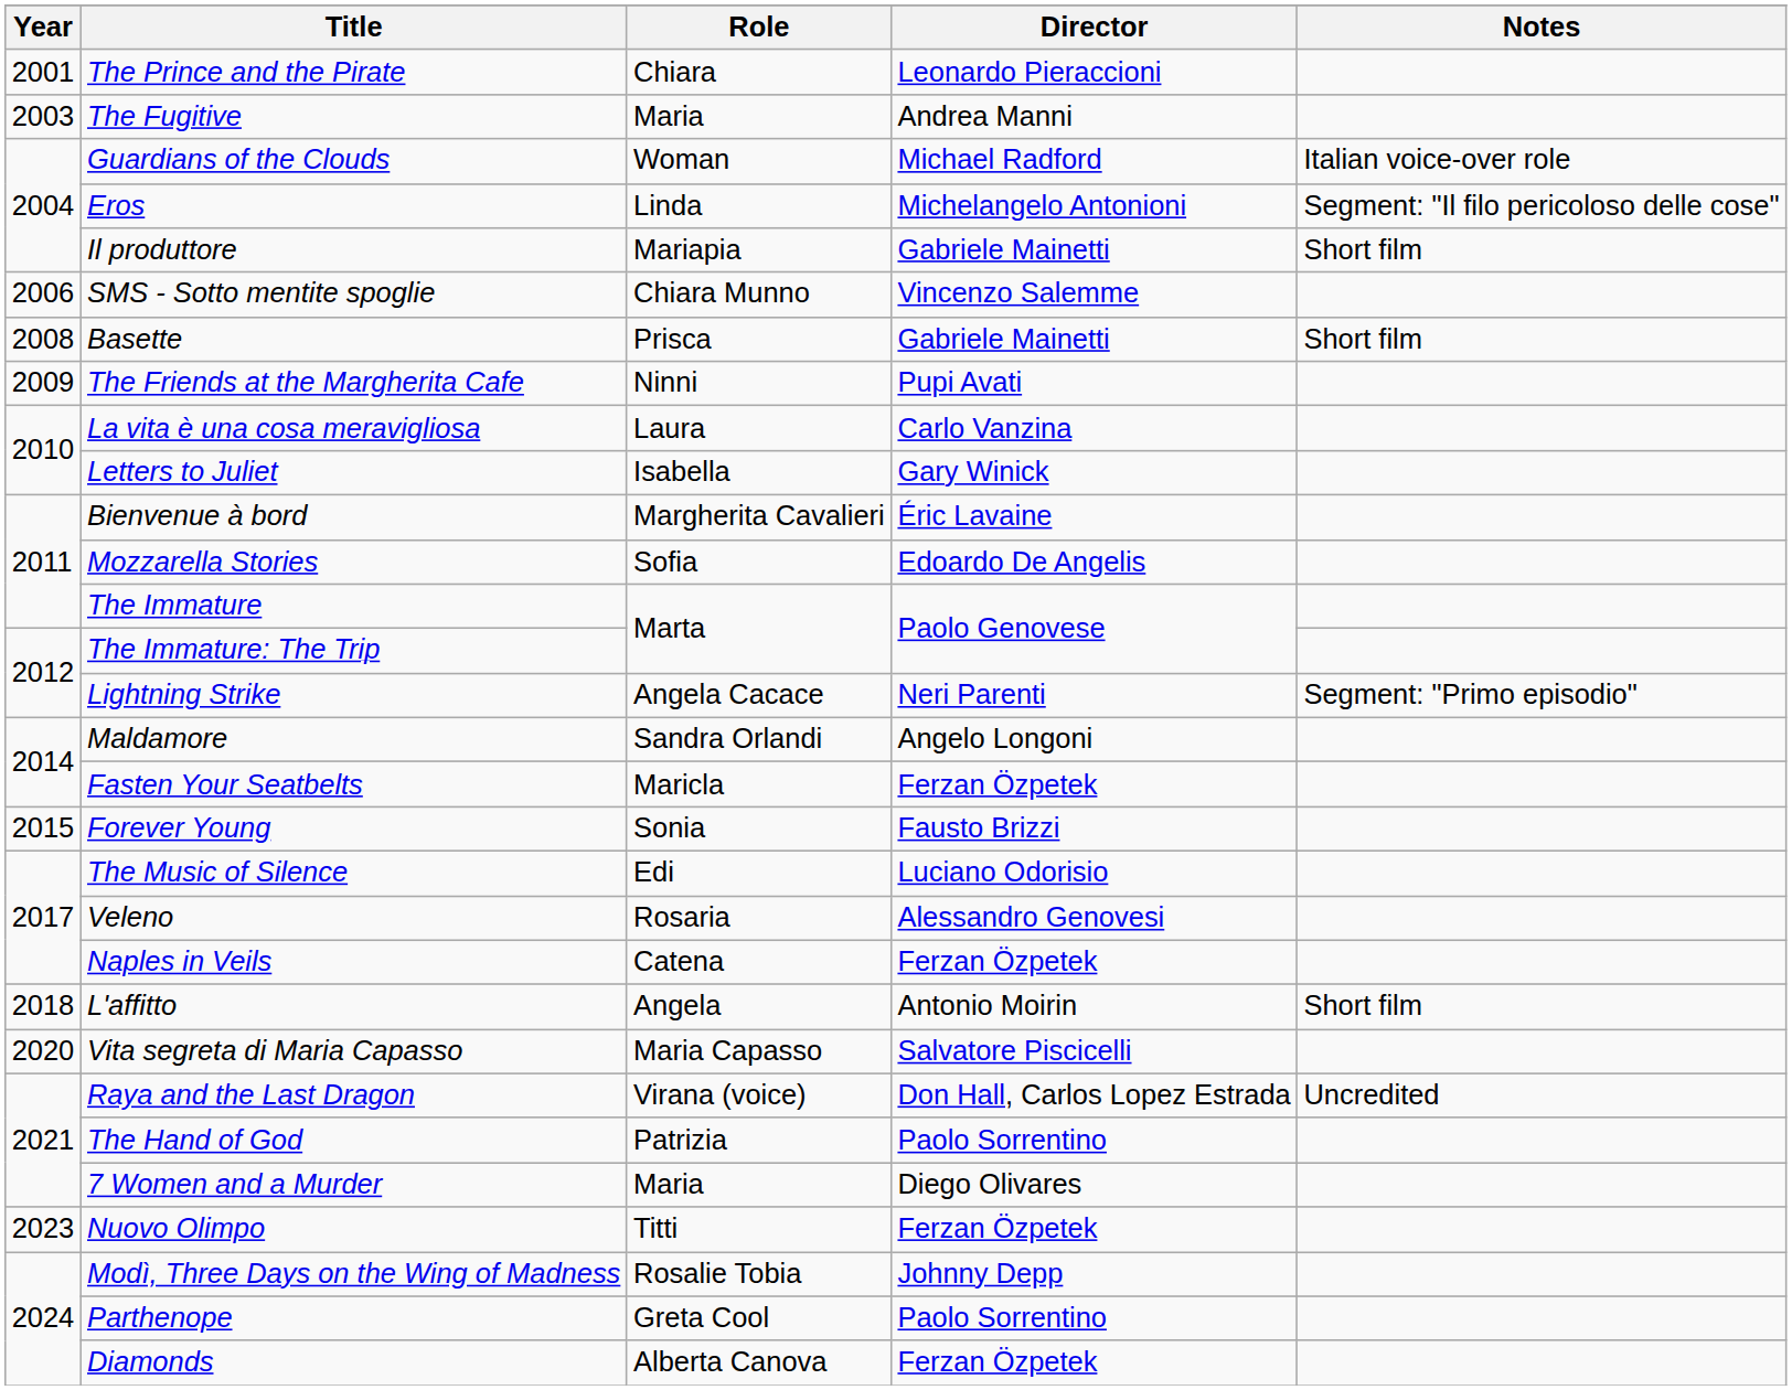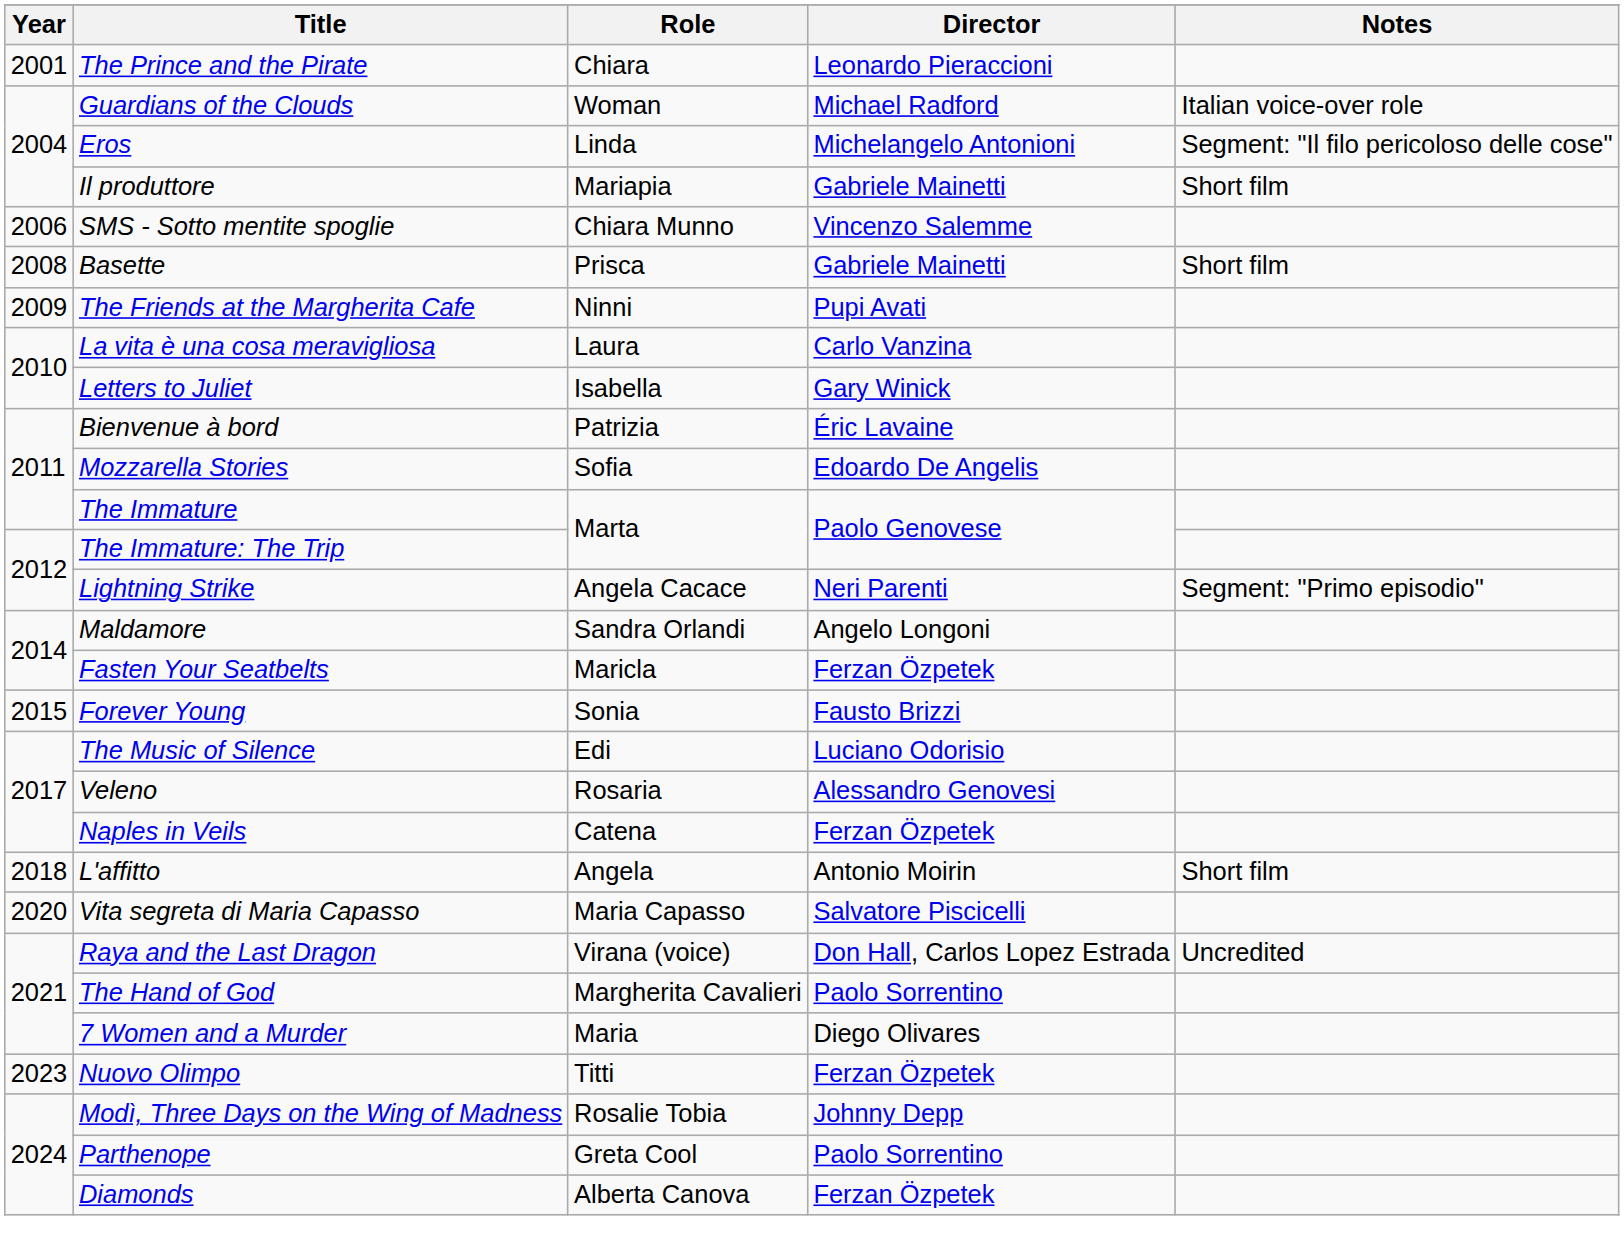- row: 2003 | The Fugitive | Maria | Andrea Manni
Bienvenue à bord | Role: Margherita Cavalieri -> Patrizia
The Hand of God | Role: Patrizia -> Margherita Cavalieri
